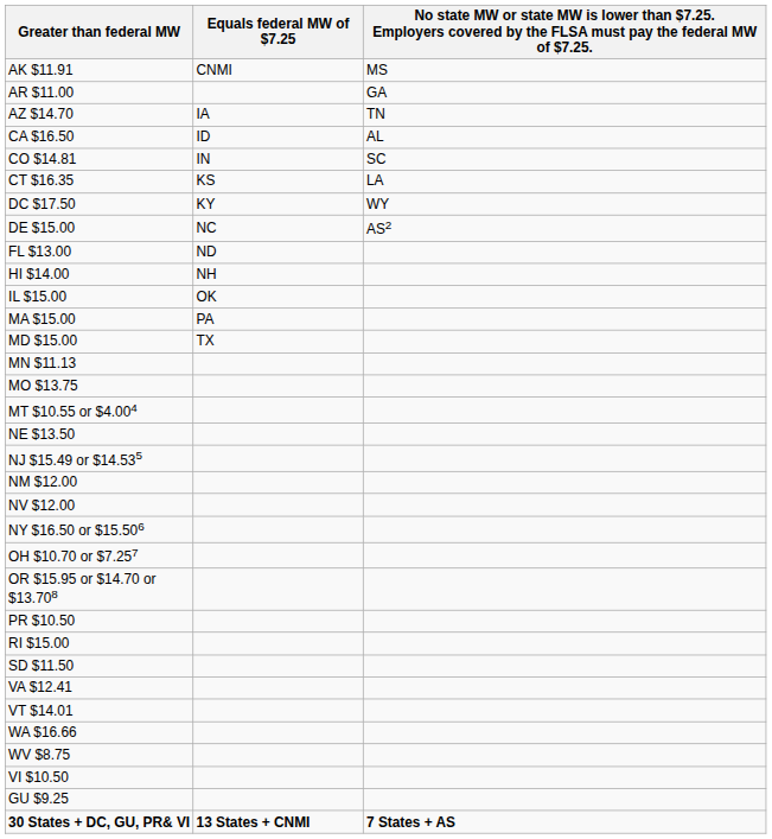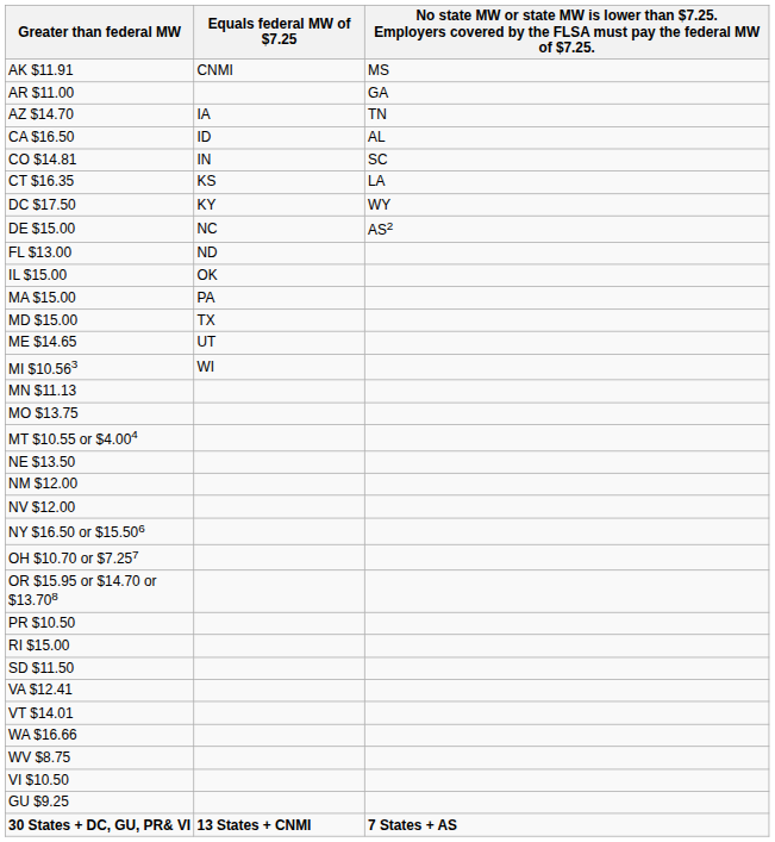- row: HI $14.00 | NH
+ row: ME $14.65 | UT
+ row: MI $10.563 | WI
- row: NJ $15.49 or $14.535
